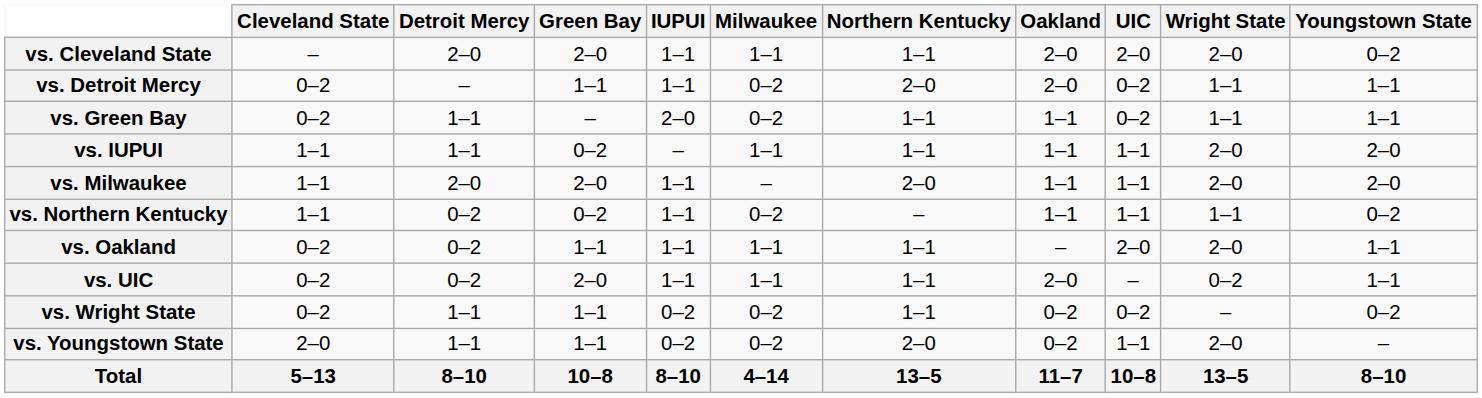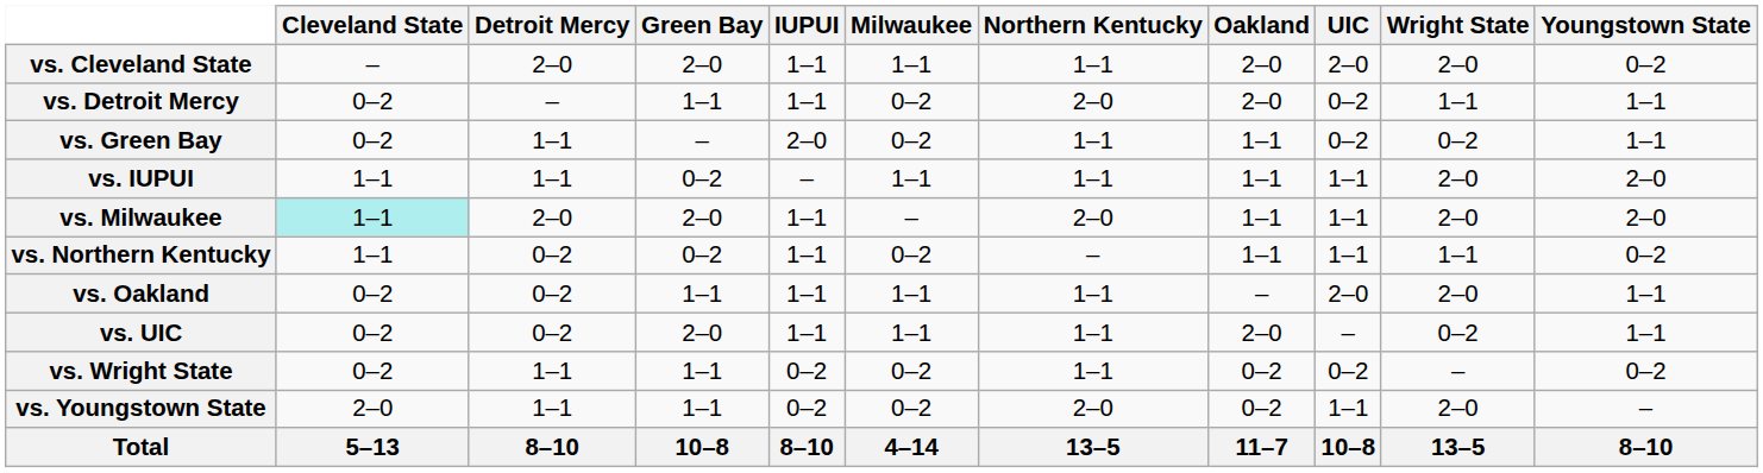vs. Green Bay | Wright State: 1–1 -> 0–2
vs. Milwaukee | Cleveland State: no background -> paleturquoise background
